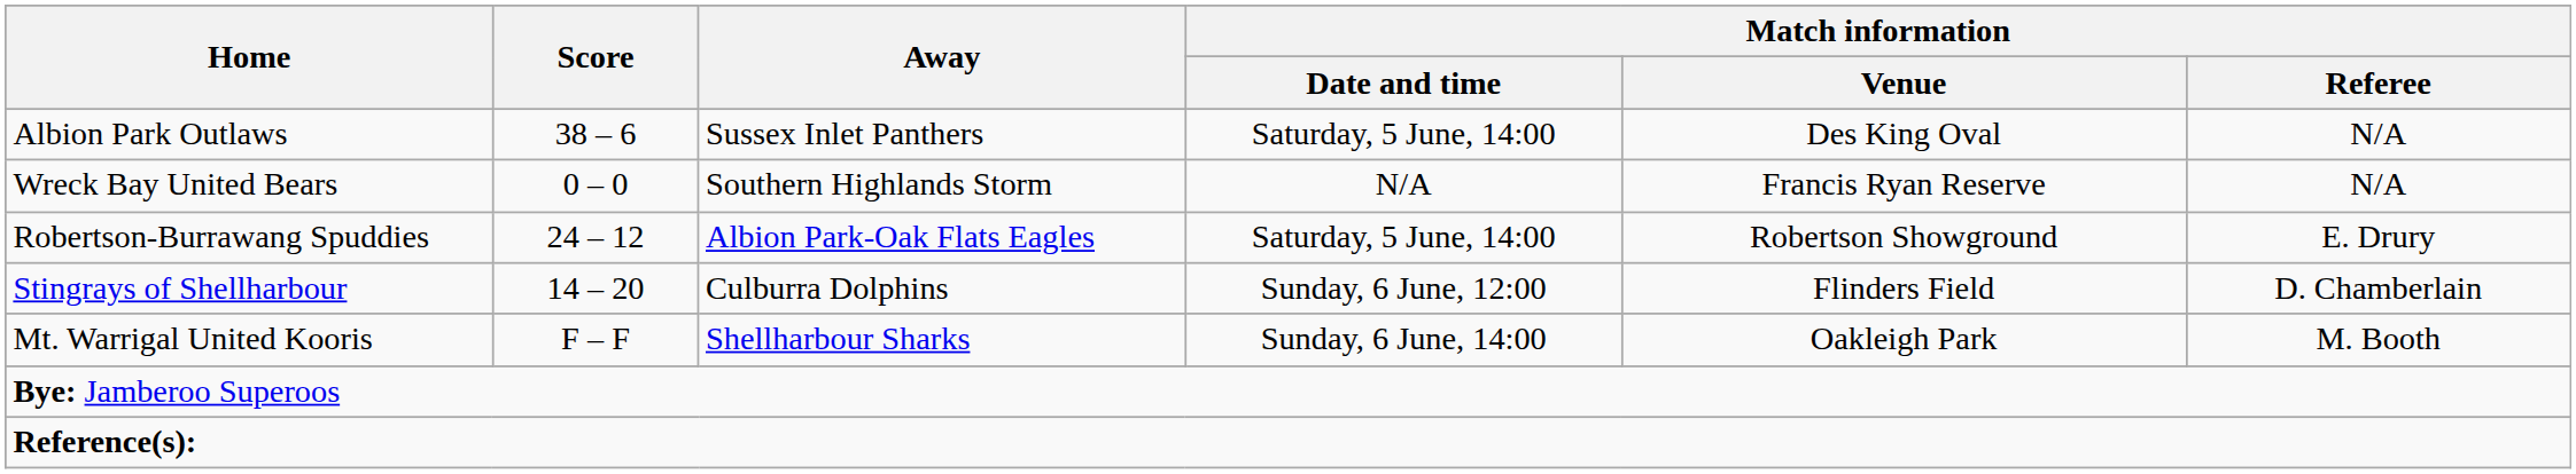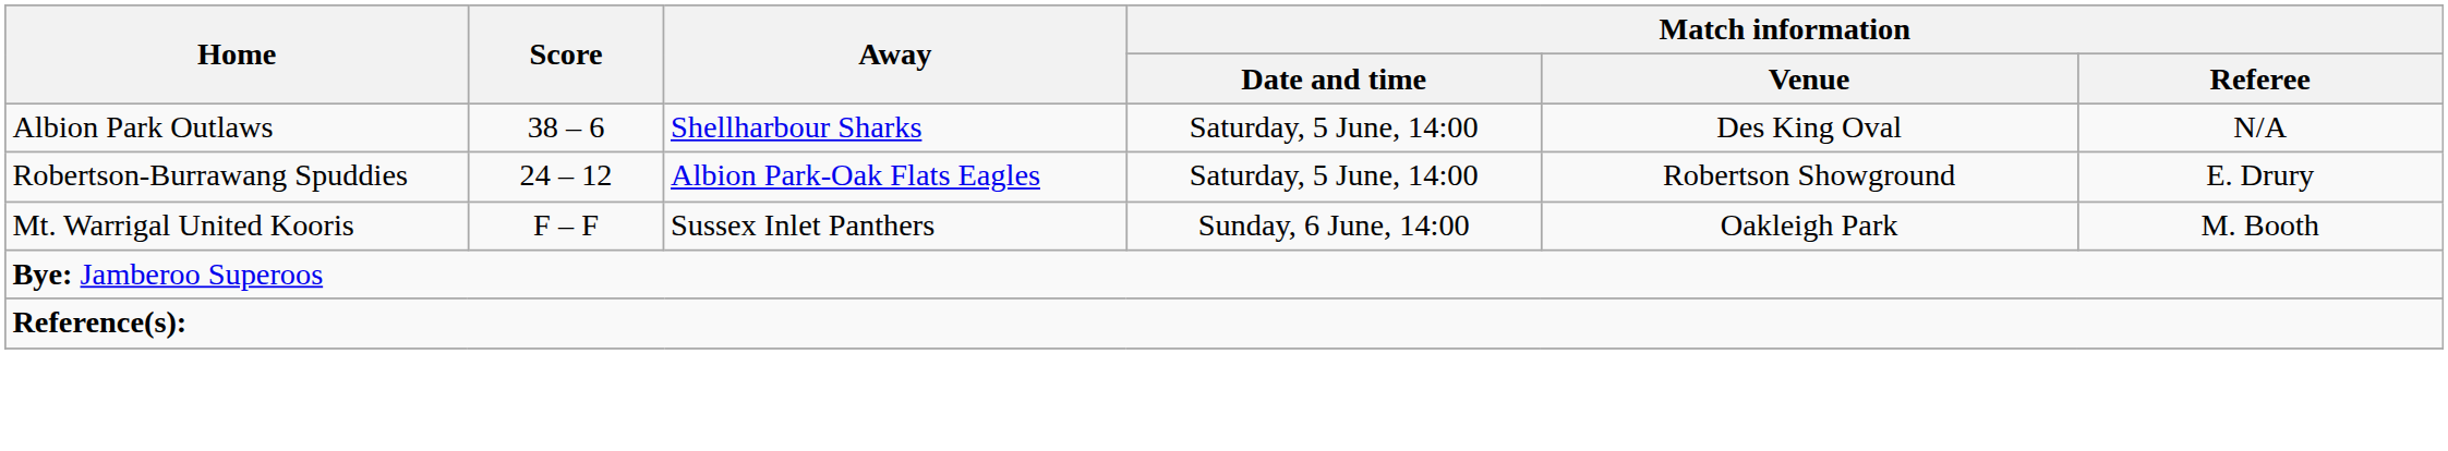Albion Park Outlaws | Away: Sussex Inlet Panthers -> Shellharbour Sharks
- row: Wreck Bay United Bears | 0 – 0 | Southern Highlands Storm | N/A | Francis Ryan Reserve | N/A
- row: Stingrays of Shellharbour | 14 – 20 | Culburra Dolphins | Sunday, 6 June, 12:00 | Flinders Field | D. Chamberlain
Mt. Warrigal United Kooris | Away: Shellharbour Sharks -> Sussex Inlet Panthers
